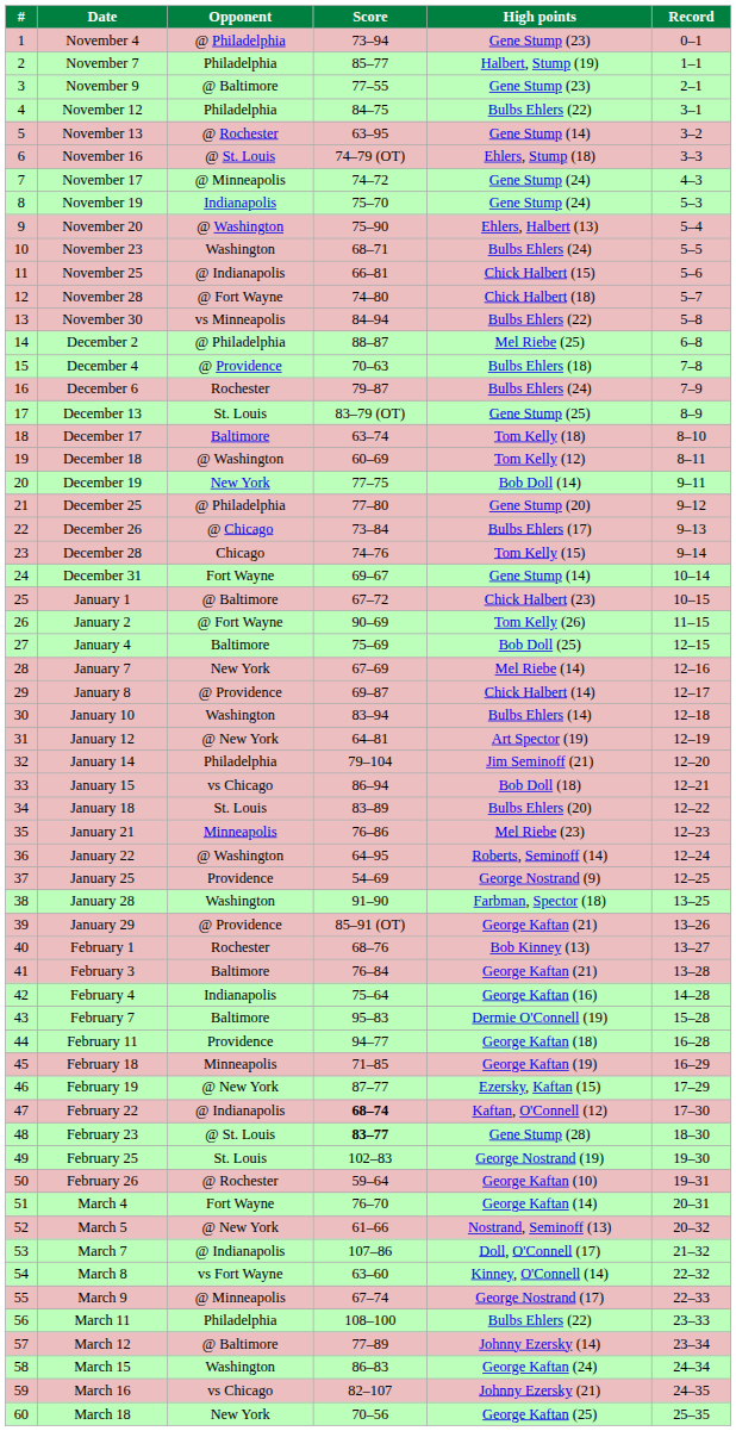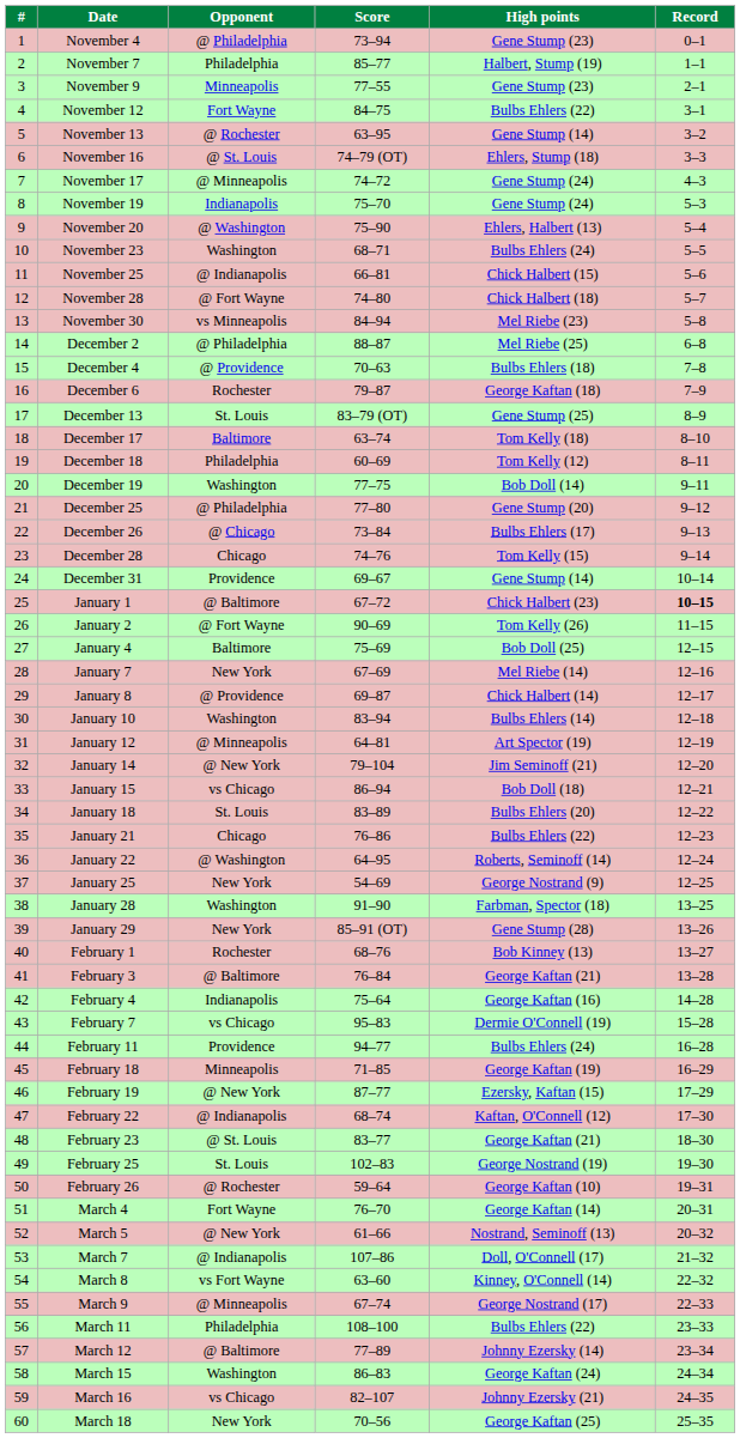November 9 | Opponent: @ Baltimore -> Minneapolis
November 12 | Opponent: Philadelphia -> Fort Wayne
November 30 | High points: Bulbs Ehlers (22) -> Mel Riebe (23)
December 6 | High points: Bulbs Ehlers (24) -> George Kaftan (18)
December 18 | Opponent: @ Washington -> Philadelphia
December 19 | Opponent: New York -> Washington
December 31 | Opponent: Fort Wayne -> Providence
January 1 | Record: normal -> bold
January 12 | Opponent: @ New York -> @ Minneapolis
January 14 | Opponent: Philadelphia -> @ New York
January 21 | Opponent: Minneapolis -> Chicago
January 21 | High points: Mel Riebe (23) -> Bulbs Ehlers (22)
January 25 | Opponent: Providence -> New York
January 29 | Opponent: @ Providence -> New York
January 29 | High points: George Kaftan (21) -> Gene Stump (28)
February 3 | Opponent: Baltimore -> @ Baltimore
February 7 | Opponent: Baltimore -> vs Chicago
February 11 | High points: George Kaftan (18) -> Bulbs Ehlers (24)
February 22 | Score: bold -> normal
February 23 | Score: bold -> normal
February 23 | High points: Gene Stump (28) -> George Kaftan (21)
